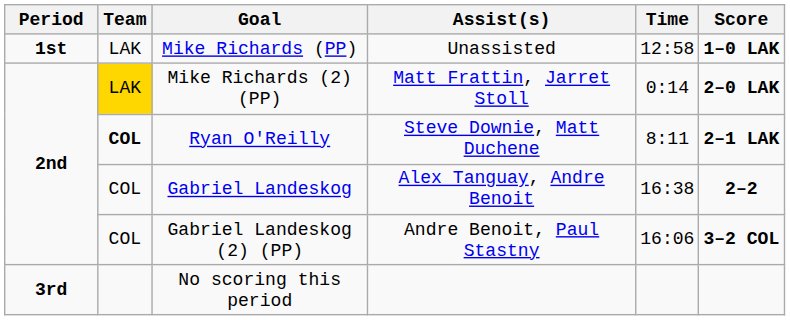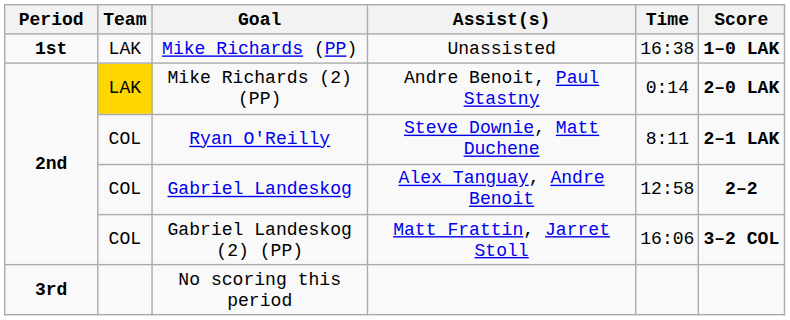Mike Richards (PP) | Time: 12:58 -> 16:38
Mike Richards (2) (PP) | Assist(s): Matt Frattin, Jarret Stoll -> Andre Benoit, Paul Stastny
Ryan O'Reilly | Team: bold -> normal
Gabriel Landeskog | Time: 16:38 -> 12:58
Gabriel Landeskog (2) (PP) | Assist(s): Andre Benoit, Paul Stastny -> Matt Frattin, Jarret Stoll
